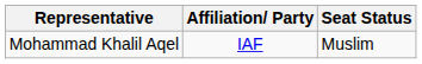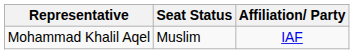columns swapped: Affiliation/ Party <-> Seat Status
